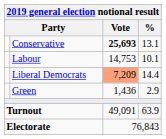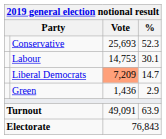Conservative | Vote: bold -> normal
Conservative | %: 13.1 -> 52.3
Labour | %: 10.1 -> 30.1
Liberal Democrats | %: 14.4 -> 14.7
